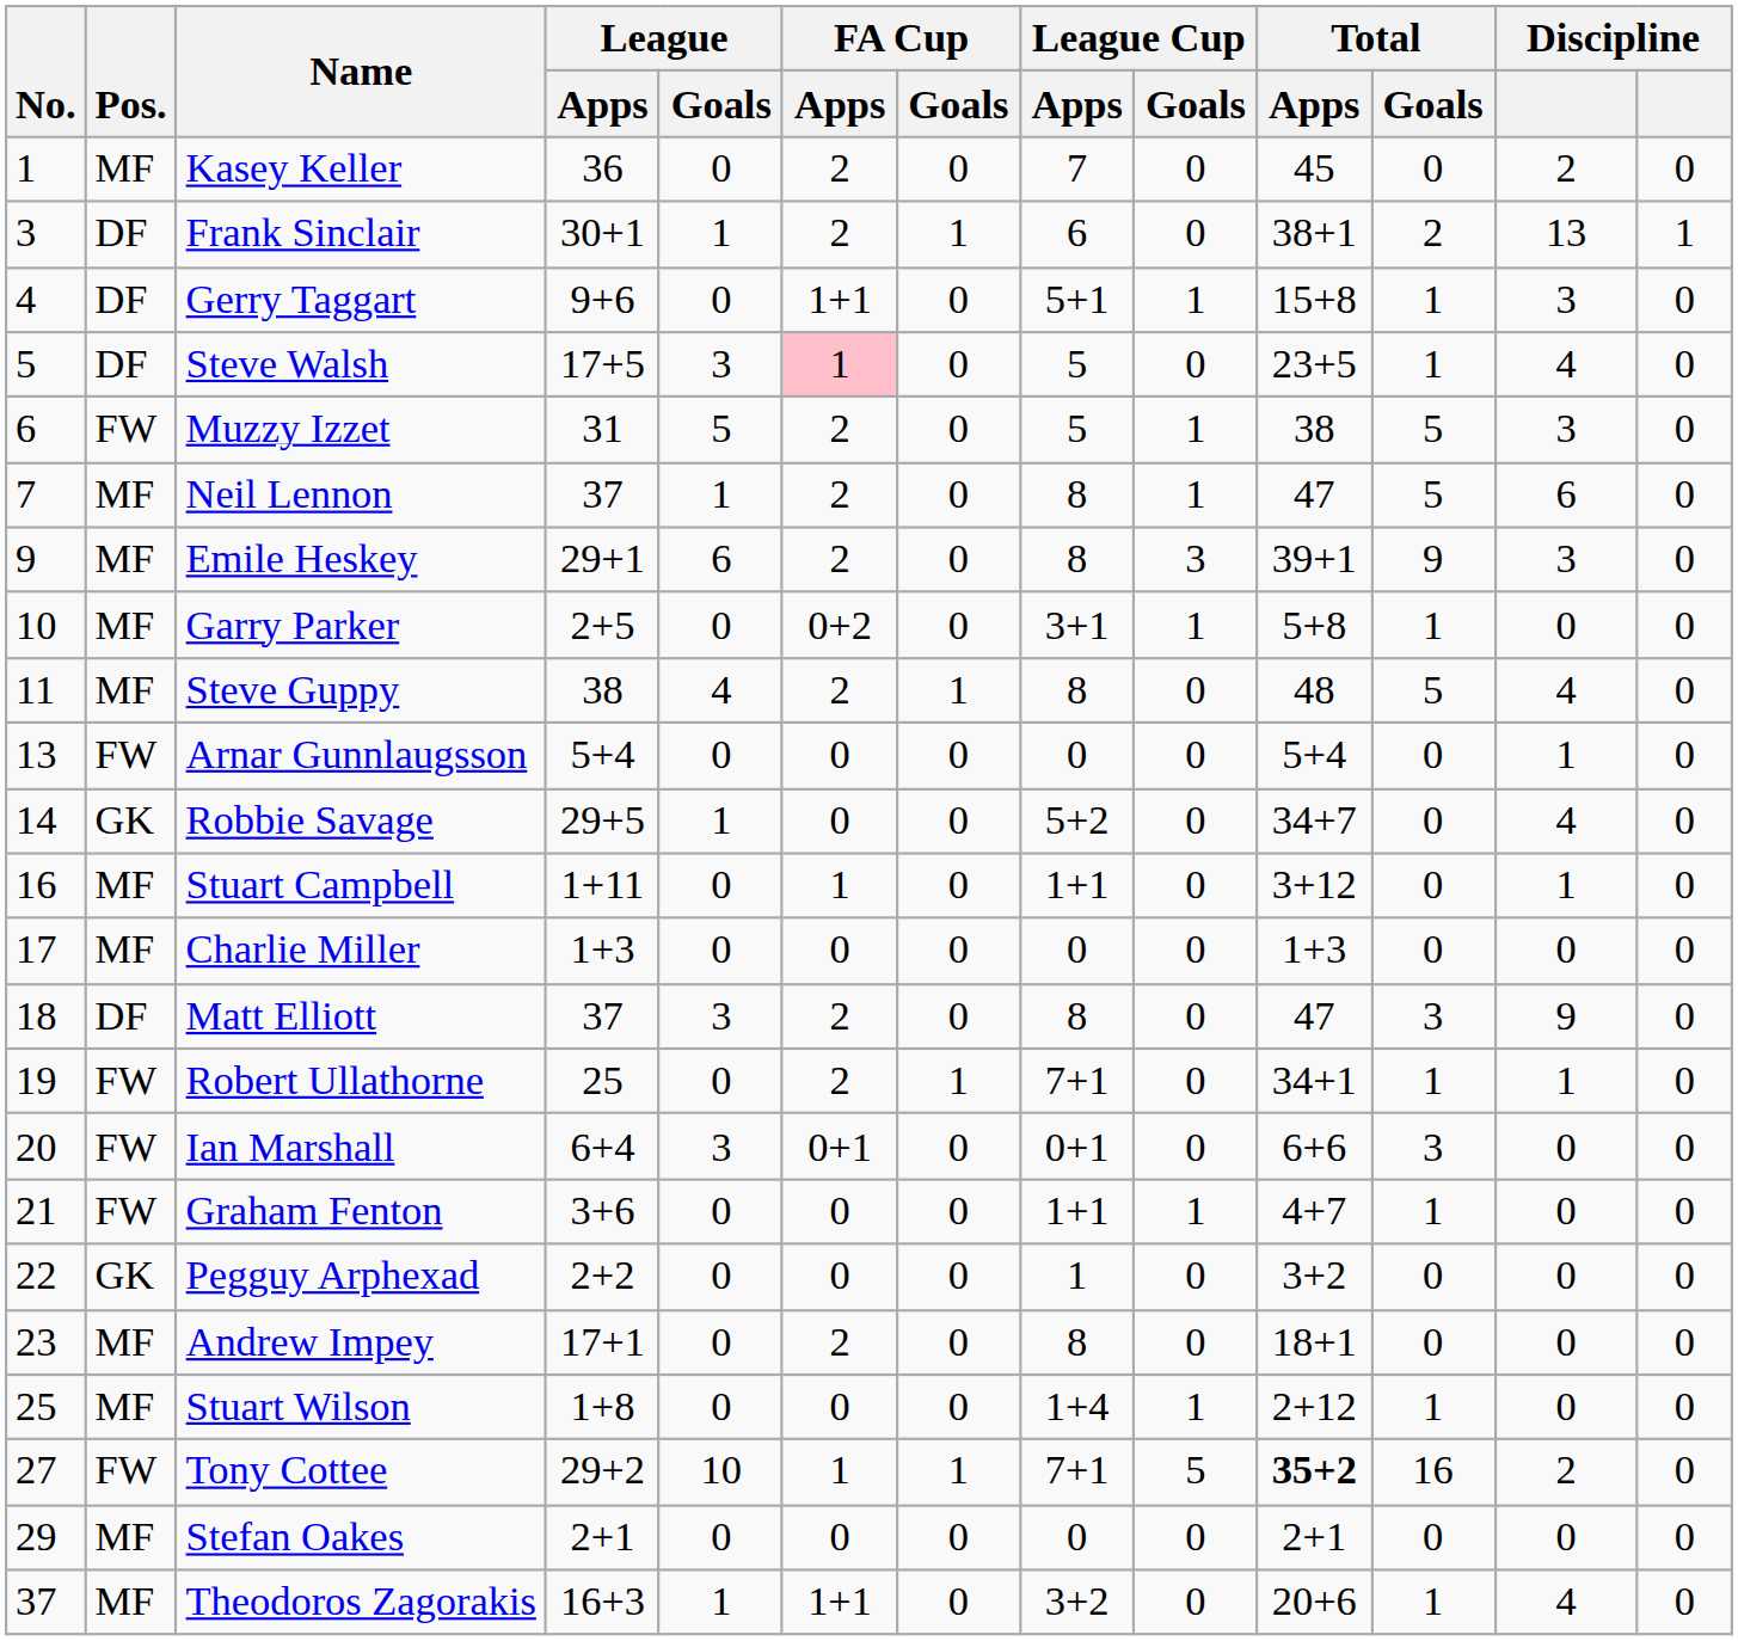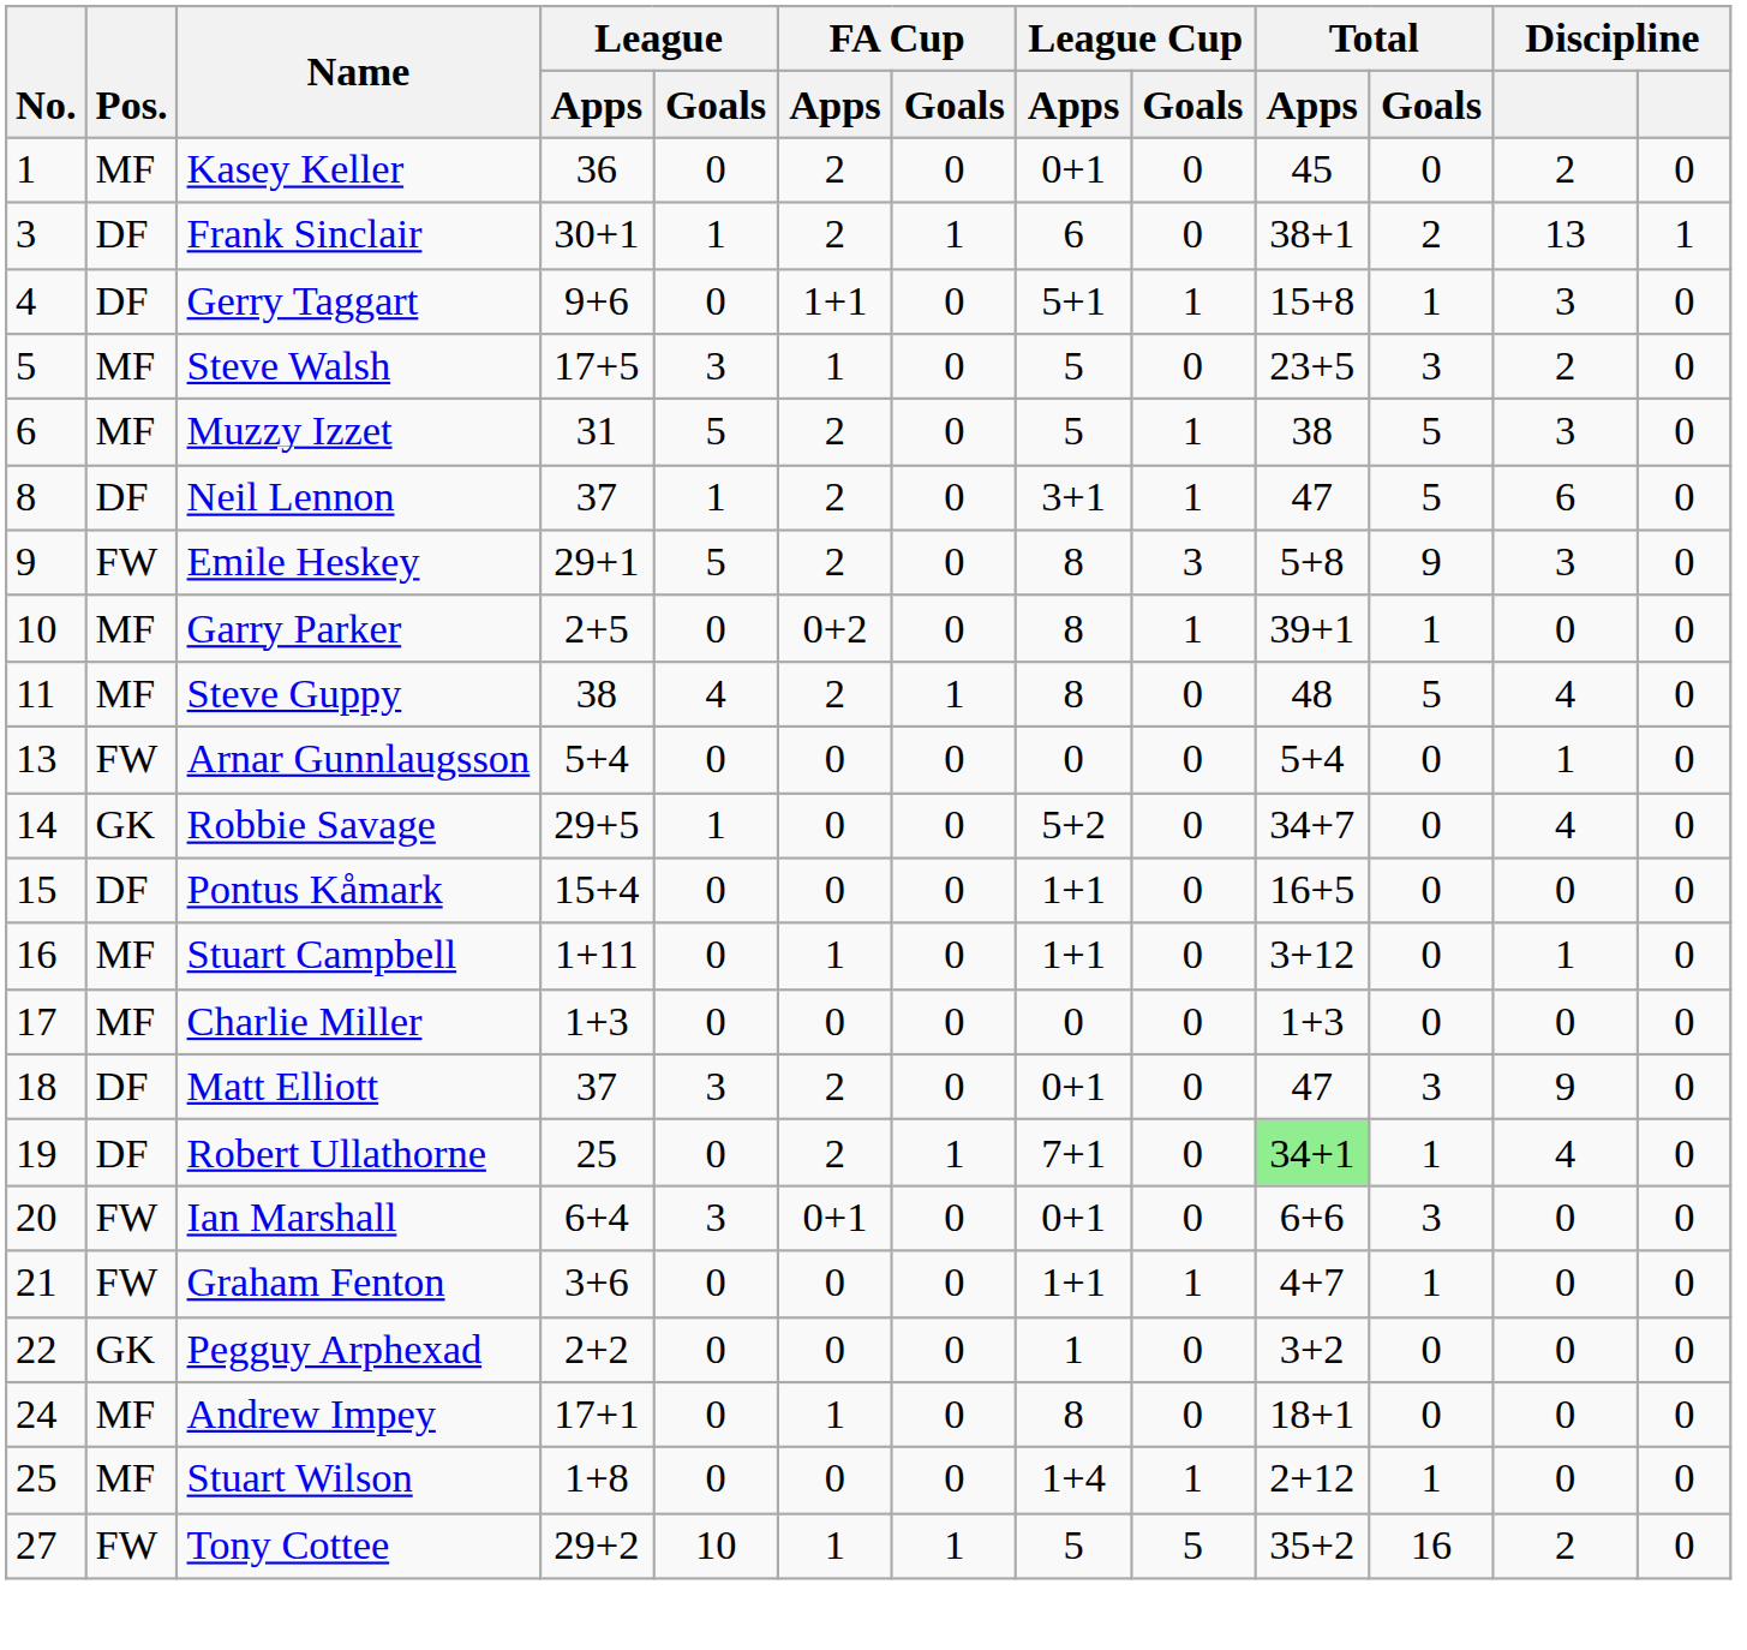Kasey Keller | League Cup / Apps: 7 -> 0+1
Steve Walsh | Pos.: DF -> MF
Steve Walsh | FA Cup / Apps: pink background -> no background
Steve Walsh | Total / Goals: 1 -> 3
Steve Walsh | column 12: 4 -> 2
Muzzy Izzet | Pos.: FW -> MF
Neil Lennon | No.: 7 -> 8
Neil Lennon | Pos.: MF -> DF
Neil Lennon | League Cup / Apps: 8 -> 3+1
Emile Heskey | Pos.: MF -> FW
Emile Heskey | League / Goals: 6 -> 5
Emile Heskey | Total / Apps: 39+1 -> 5+8
Garry Parker | League Cup / Apps: 3+1 -> 8
Garry Parker | Total / Apps: 5+8 -> 39+1
+ row: 15 | DF | Pontus Kåmark | 15+4 | 0 | 0 | 0 | 1+1 | 0 | 16+5 | 0 | 0 | 0
Matt Elliott | League Cup / Apps: 8 -> 0+1
Robert Ullathorne | Pos.: FW -> DF
Robert Ullathorne | Total / Apps: no background -> lightgreen background
Robert Ullathorne | column 12: 1 -> 4
Andrew Impey | No.: 23 -> 24
Andrew Impey | FA Cup / Apps: 2 -> 1
Tony Cottee | League Cup / Apps: 7+1 -> 5
Tony Cottee | Total / Apps: bold -> normal
- row: 29 | MF | Stefan Oakes | 2+1 | 0 | 0 | 0 | 0 | 0 | 2+1 | 0 | 0 | 0
- row: 37 | MF | Theodoros Zagorakis | 16+3 | 1 | 1+1 | 0 | 3+2 | 0 | 20+6 | 1 | 4 | 0
